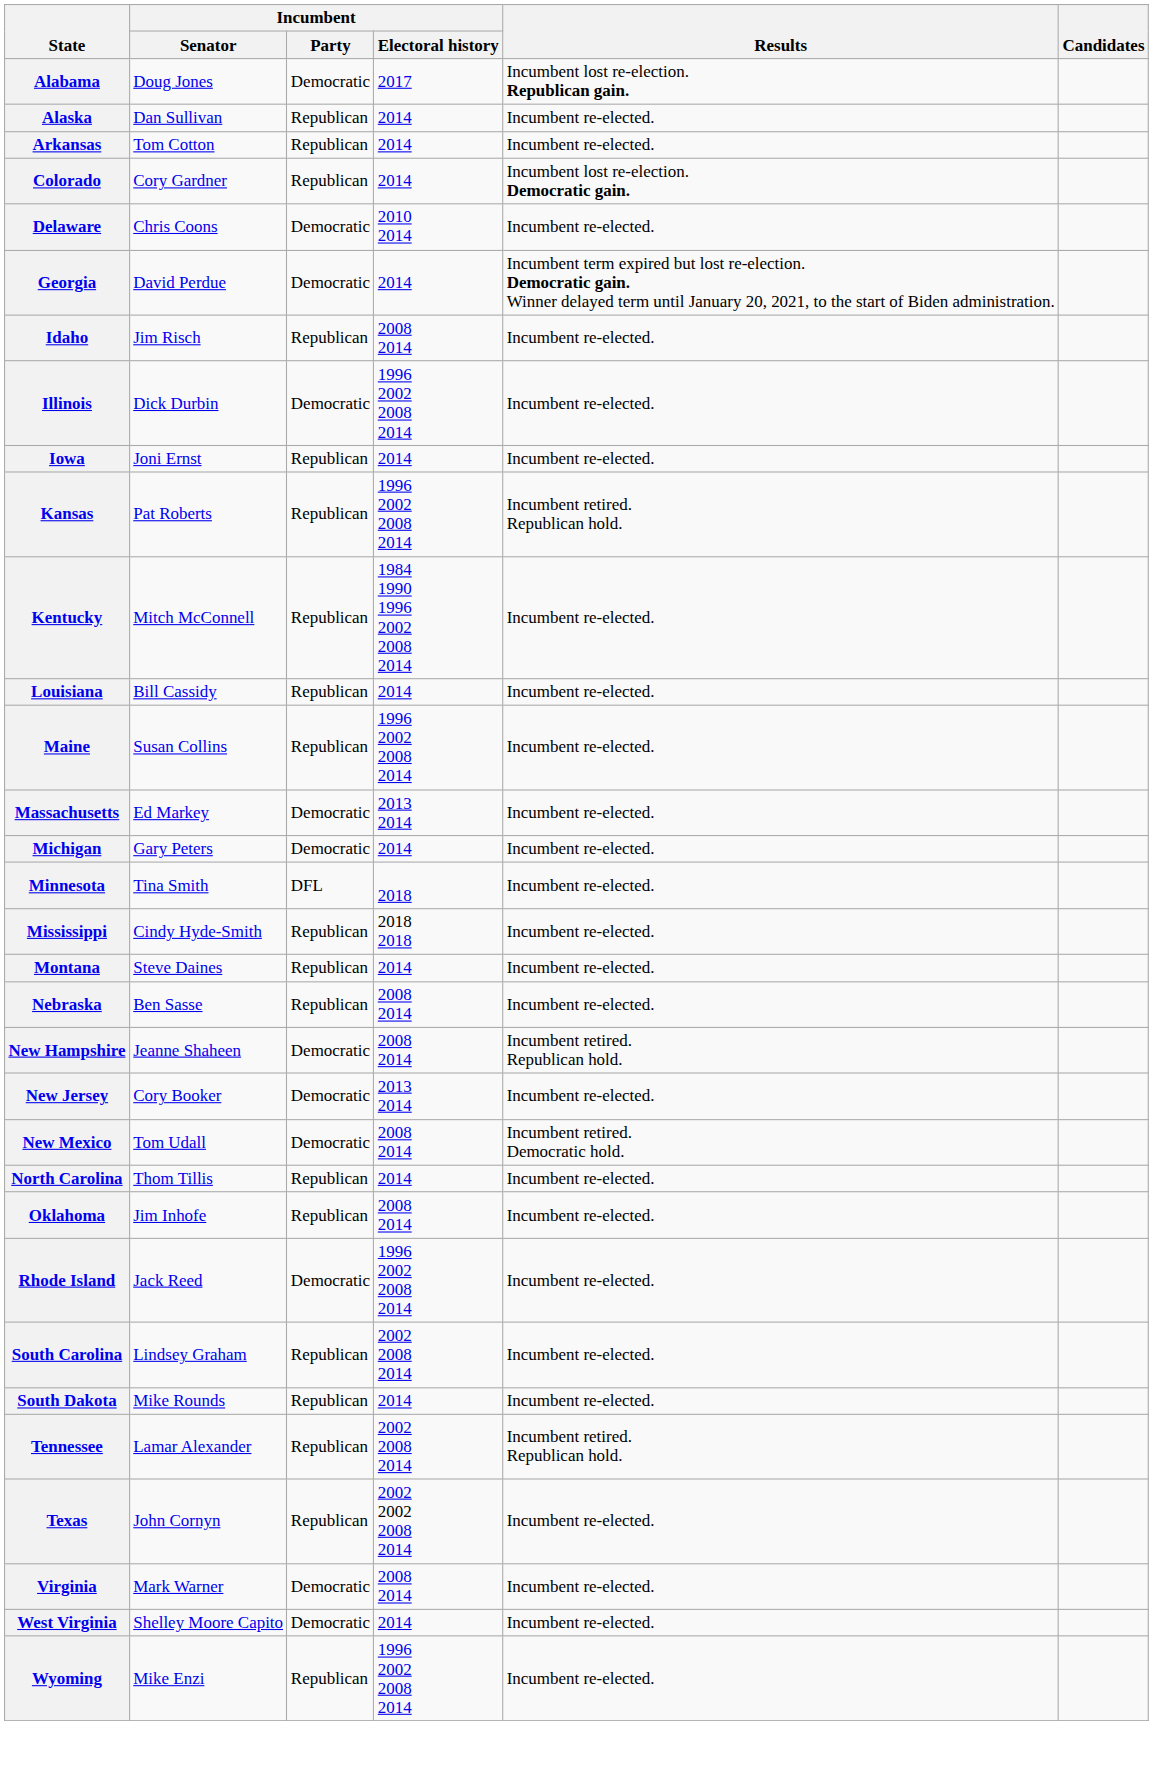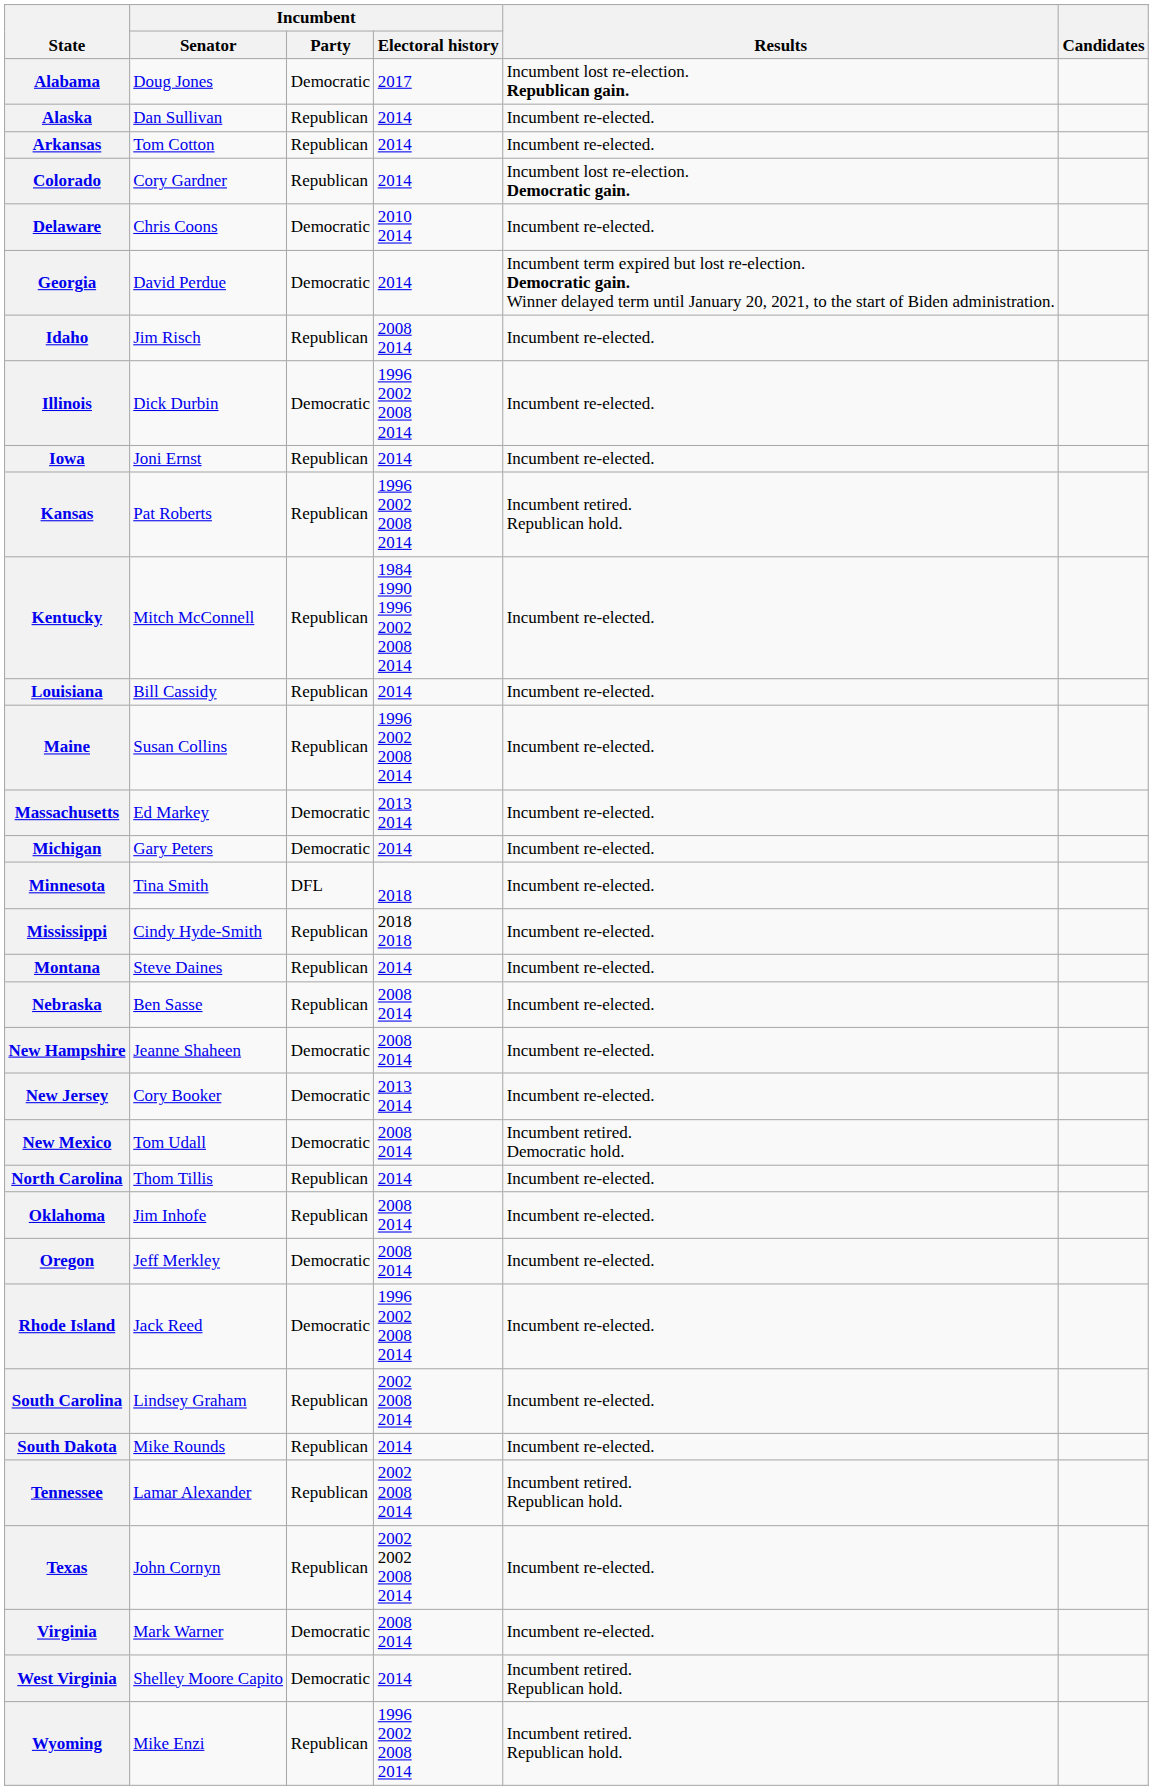New Hampshire | Results: Incumbent retired. Republican hold. -> Incumbent re-elected.
+ row: Oregon | Jeff Merkley | Democratic | 2008 2014 | Incumbent re-elected.
West Virginia | Results: Incumbent re-elected. -> Incumbent retired. Republican hold.
Wyoming | Results: Incumbent re-elected. -> Incumbent retired. Republican hold.
